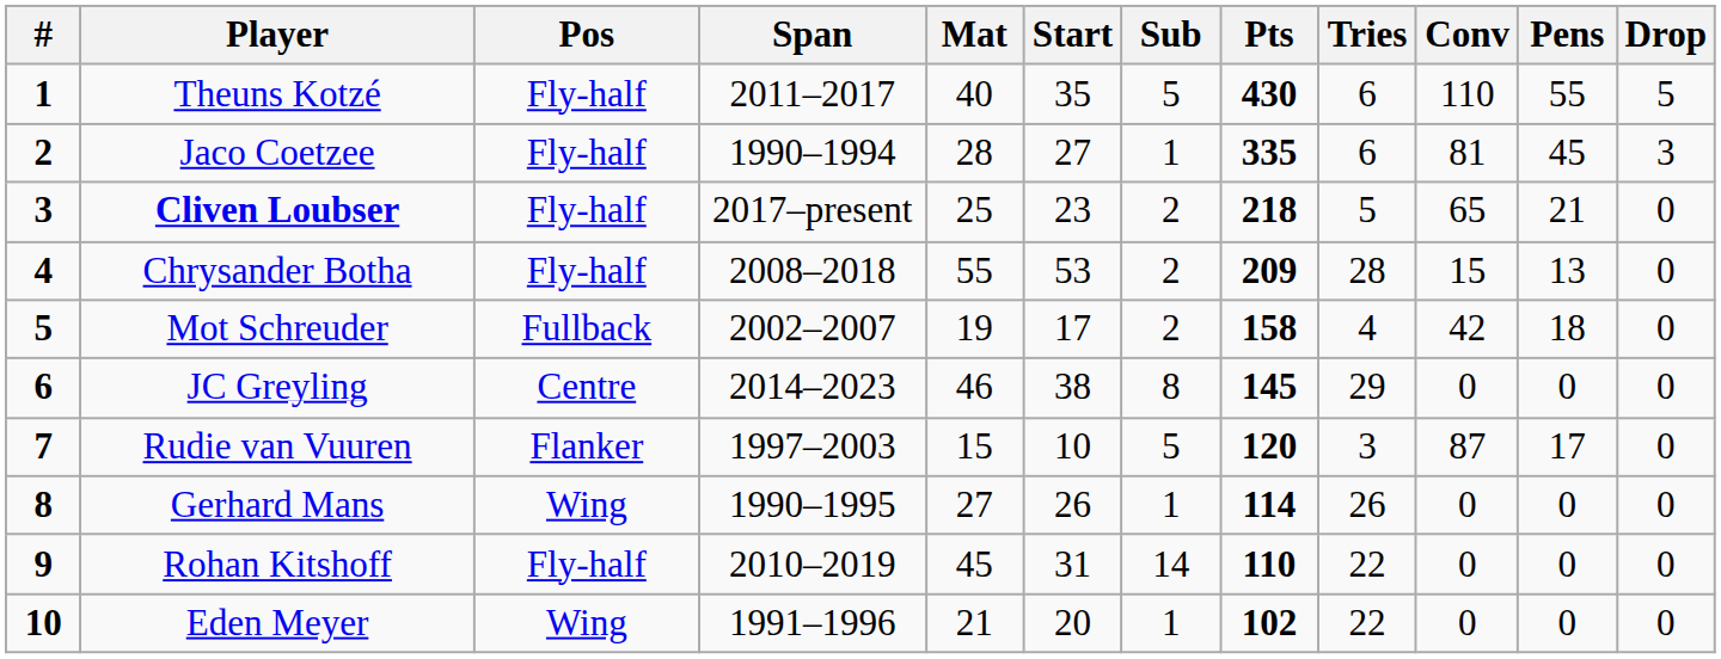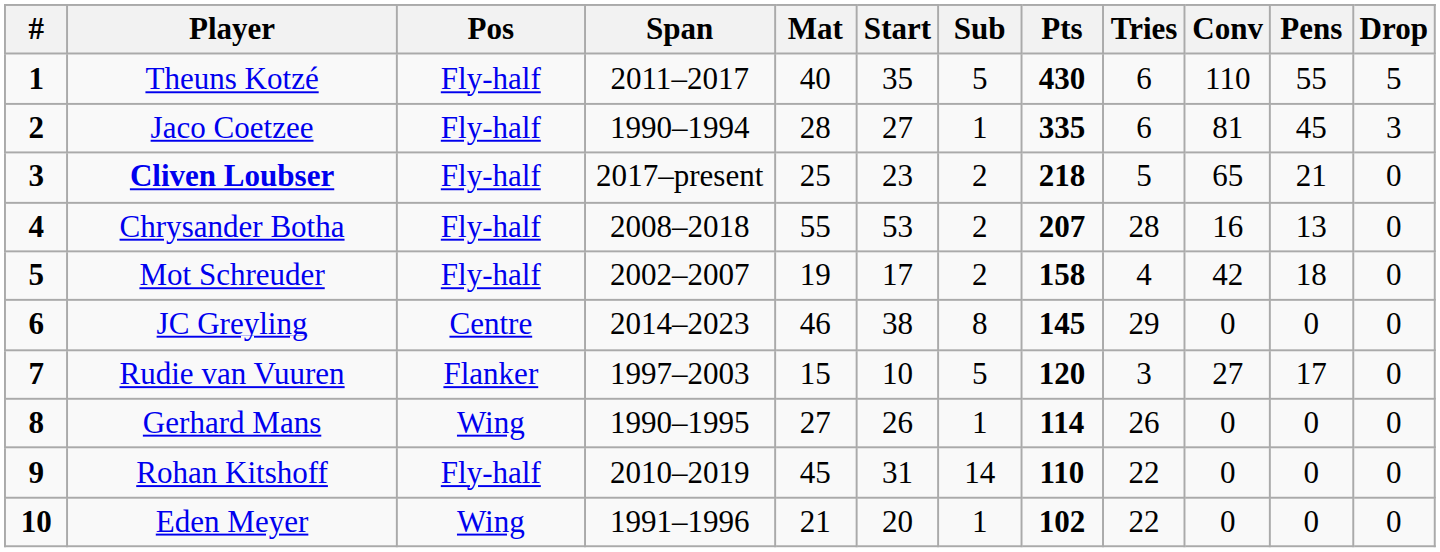Chrysander Botha | Pts: 209 -> 207
Chrysander Botha | Conv: 15 -> 16
Mot Schreuder | Pos: Fullback -> Fly-half
Rudie van Vuuren | Conv: 87 -> 27
